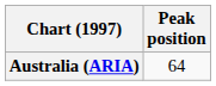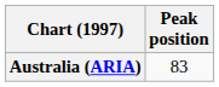Australia (ARIA) | Peak position: 64 -> 83
